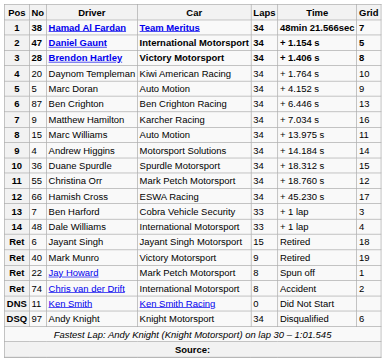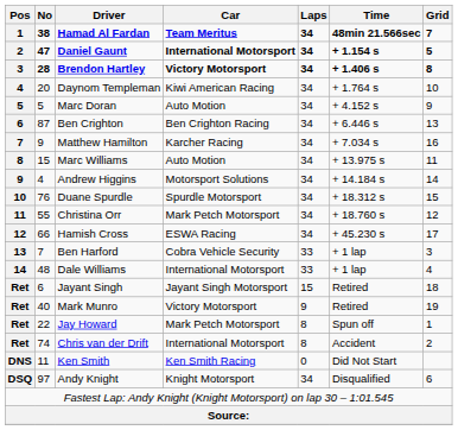Duane Spurdle | No: 36 -> 76
